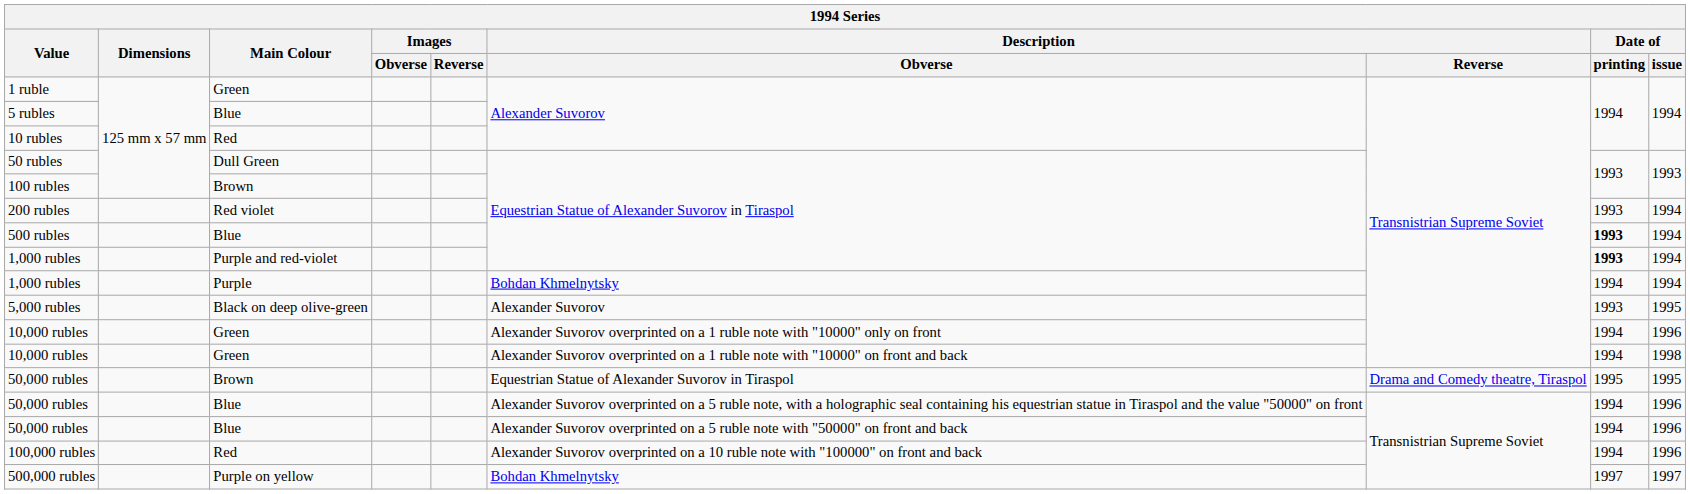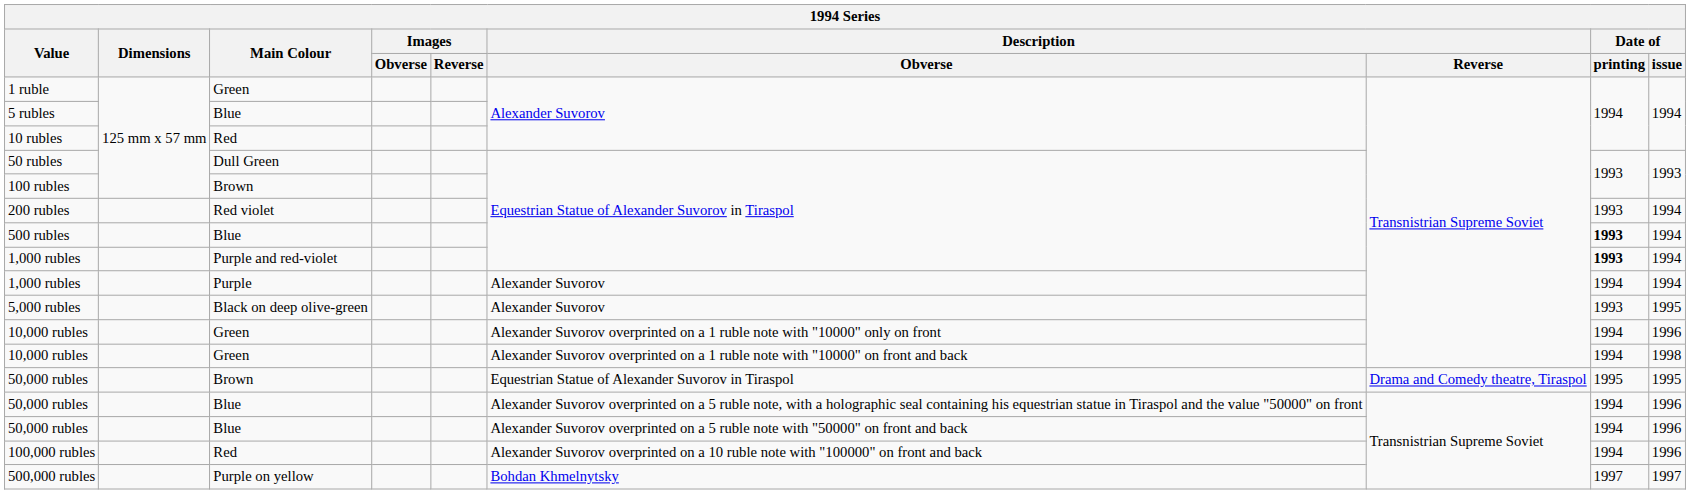1,000 rubles / Purple | Description / Obverse: Bohdan Khmelnytsky -> Alexander Suvorov
